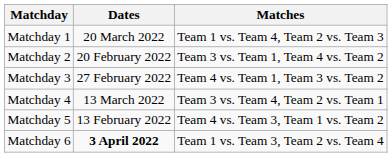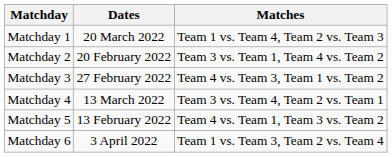Matchday 3 | Matches: Team 4 vs. Team 1, Team 3 vs. Team 2 -> Team 4 vs. Team 3, Team 1 vs. Team 2
Matchday 5 | Matches: Team 4 vs. Team 3, Team 1 vs. Team 2 -> Team 4 vs. Team 1, Team 3 vs. Team 2
Matchday 6 | Dates: bold -> normal
